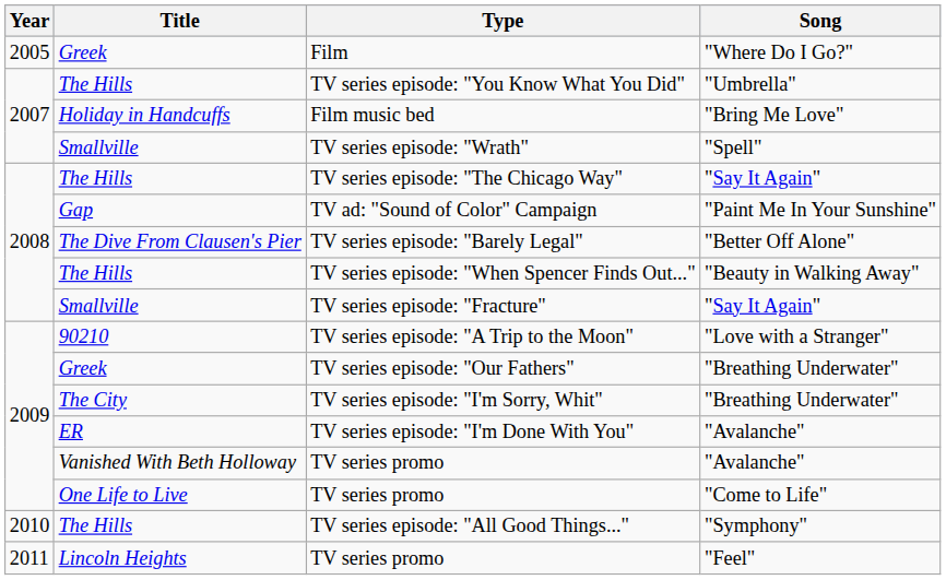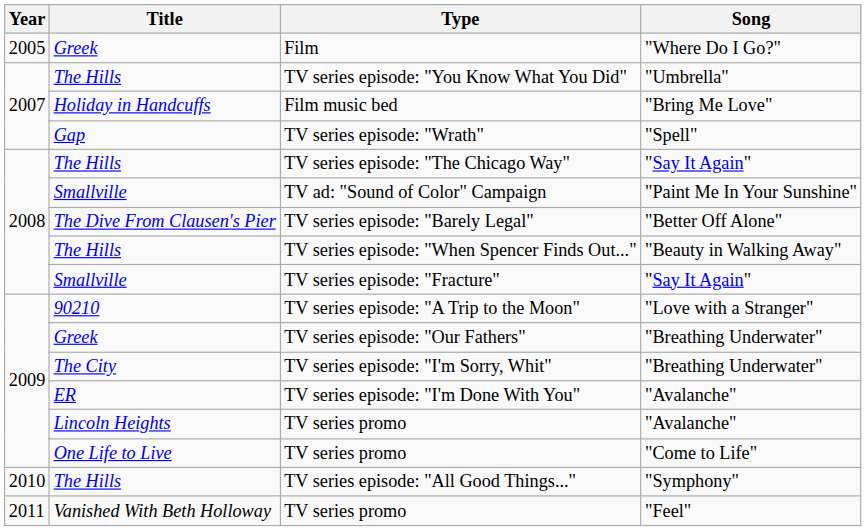TV series episode: "Wrath" | Title: Smallville -> Gap
TV ad: "Sound of Color" Campaign | Title: Gap -> Smallville
TV series promo / "Avalanche" | Title: Vanished With Beth Holloway -> Lincoln Heights
TV series promo / "Feel" | Title: Lincoln Heights -> Vanished With Beth Holloway
